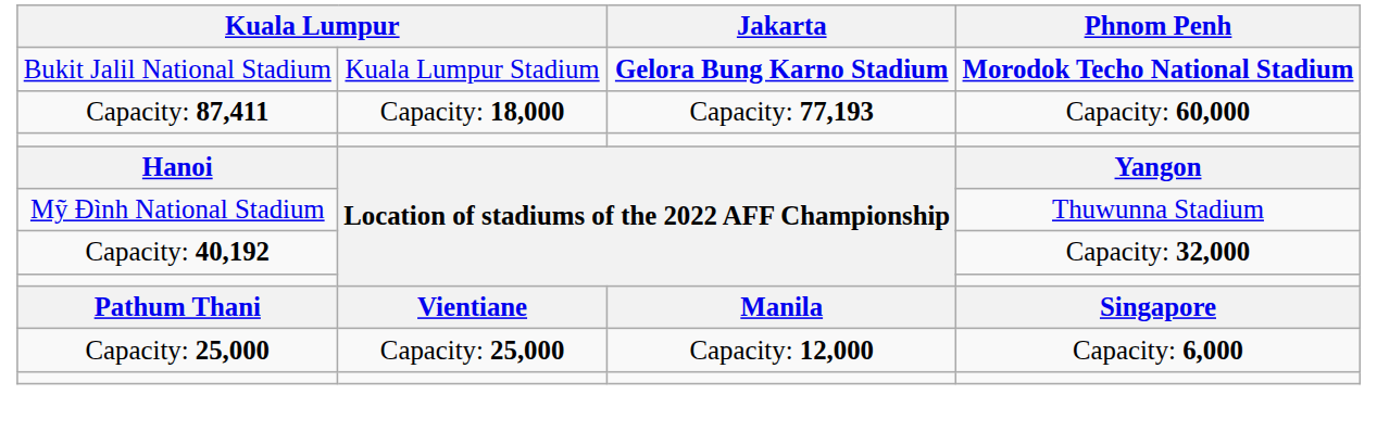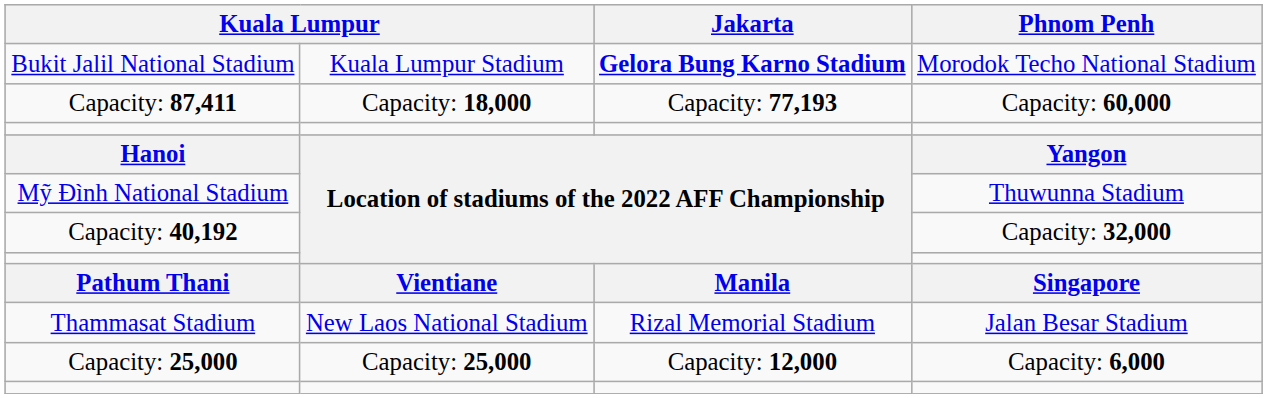Bukit Jalil National Stadium | Phnom Penh: bold -> normal
+ row: Thammasat Stadium | New Laos National Stadium | Rizal Memorial Stadium | Jalan Besar Stadium
